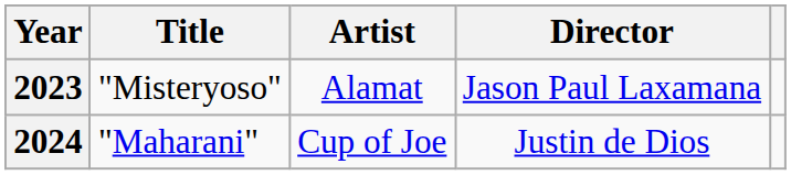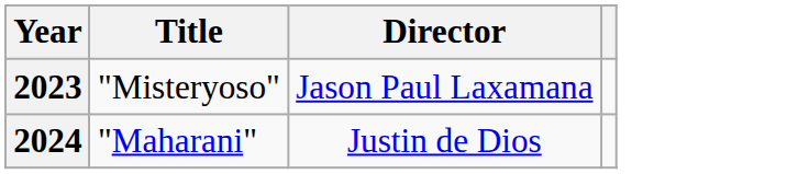- column: Artist | Alamat | Cup of Joe
